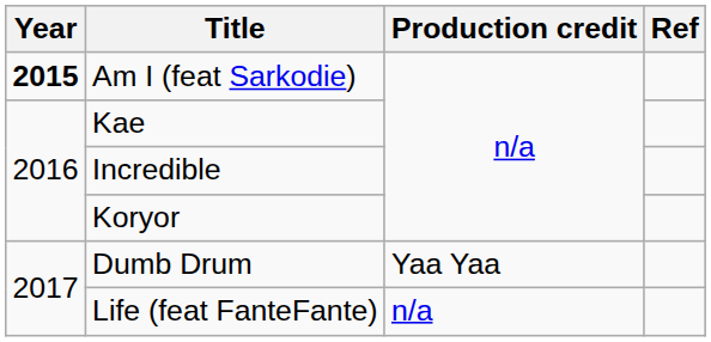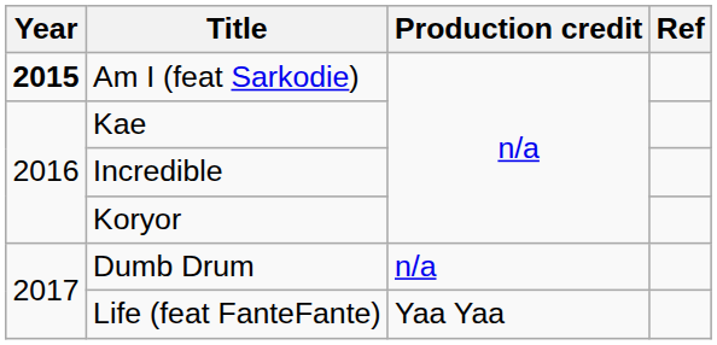Dumb Drum | Production credit: Yaa Yaa -> n/a
Life (feat FanteFante) | Production credit: n/a -> Yaa Yaa
